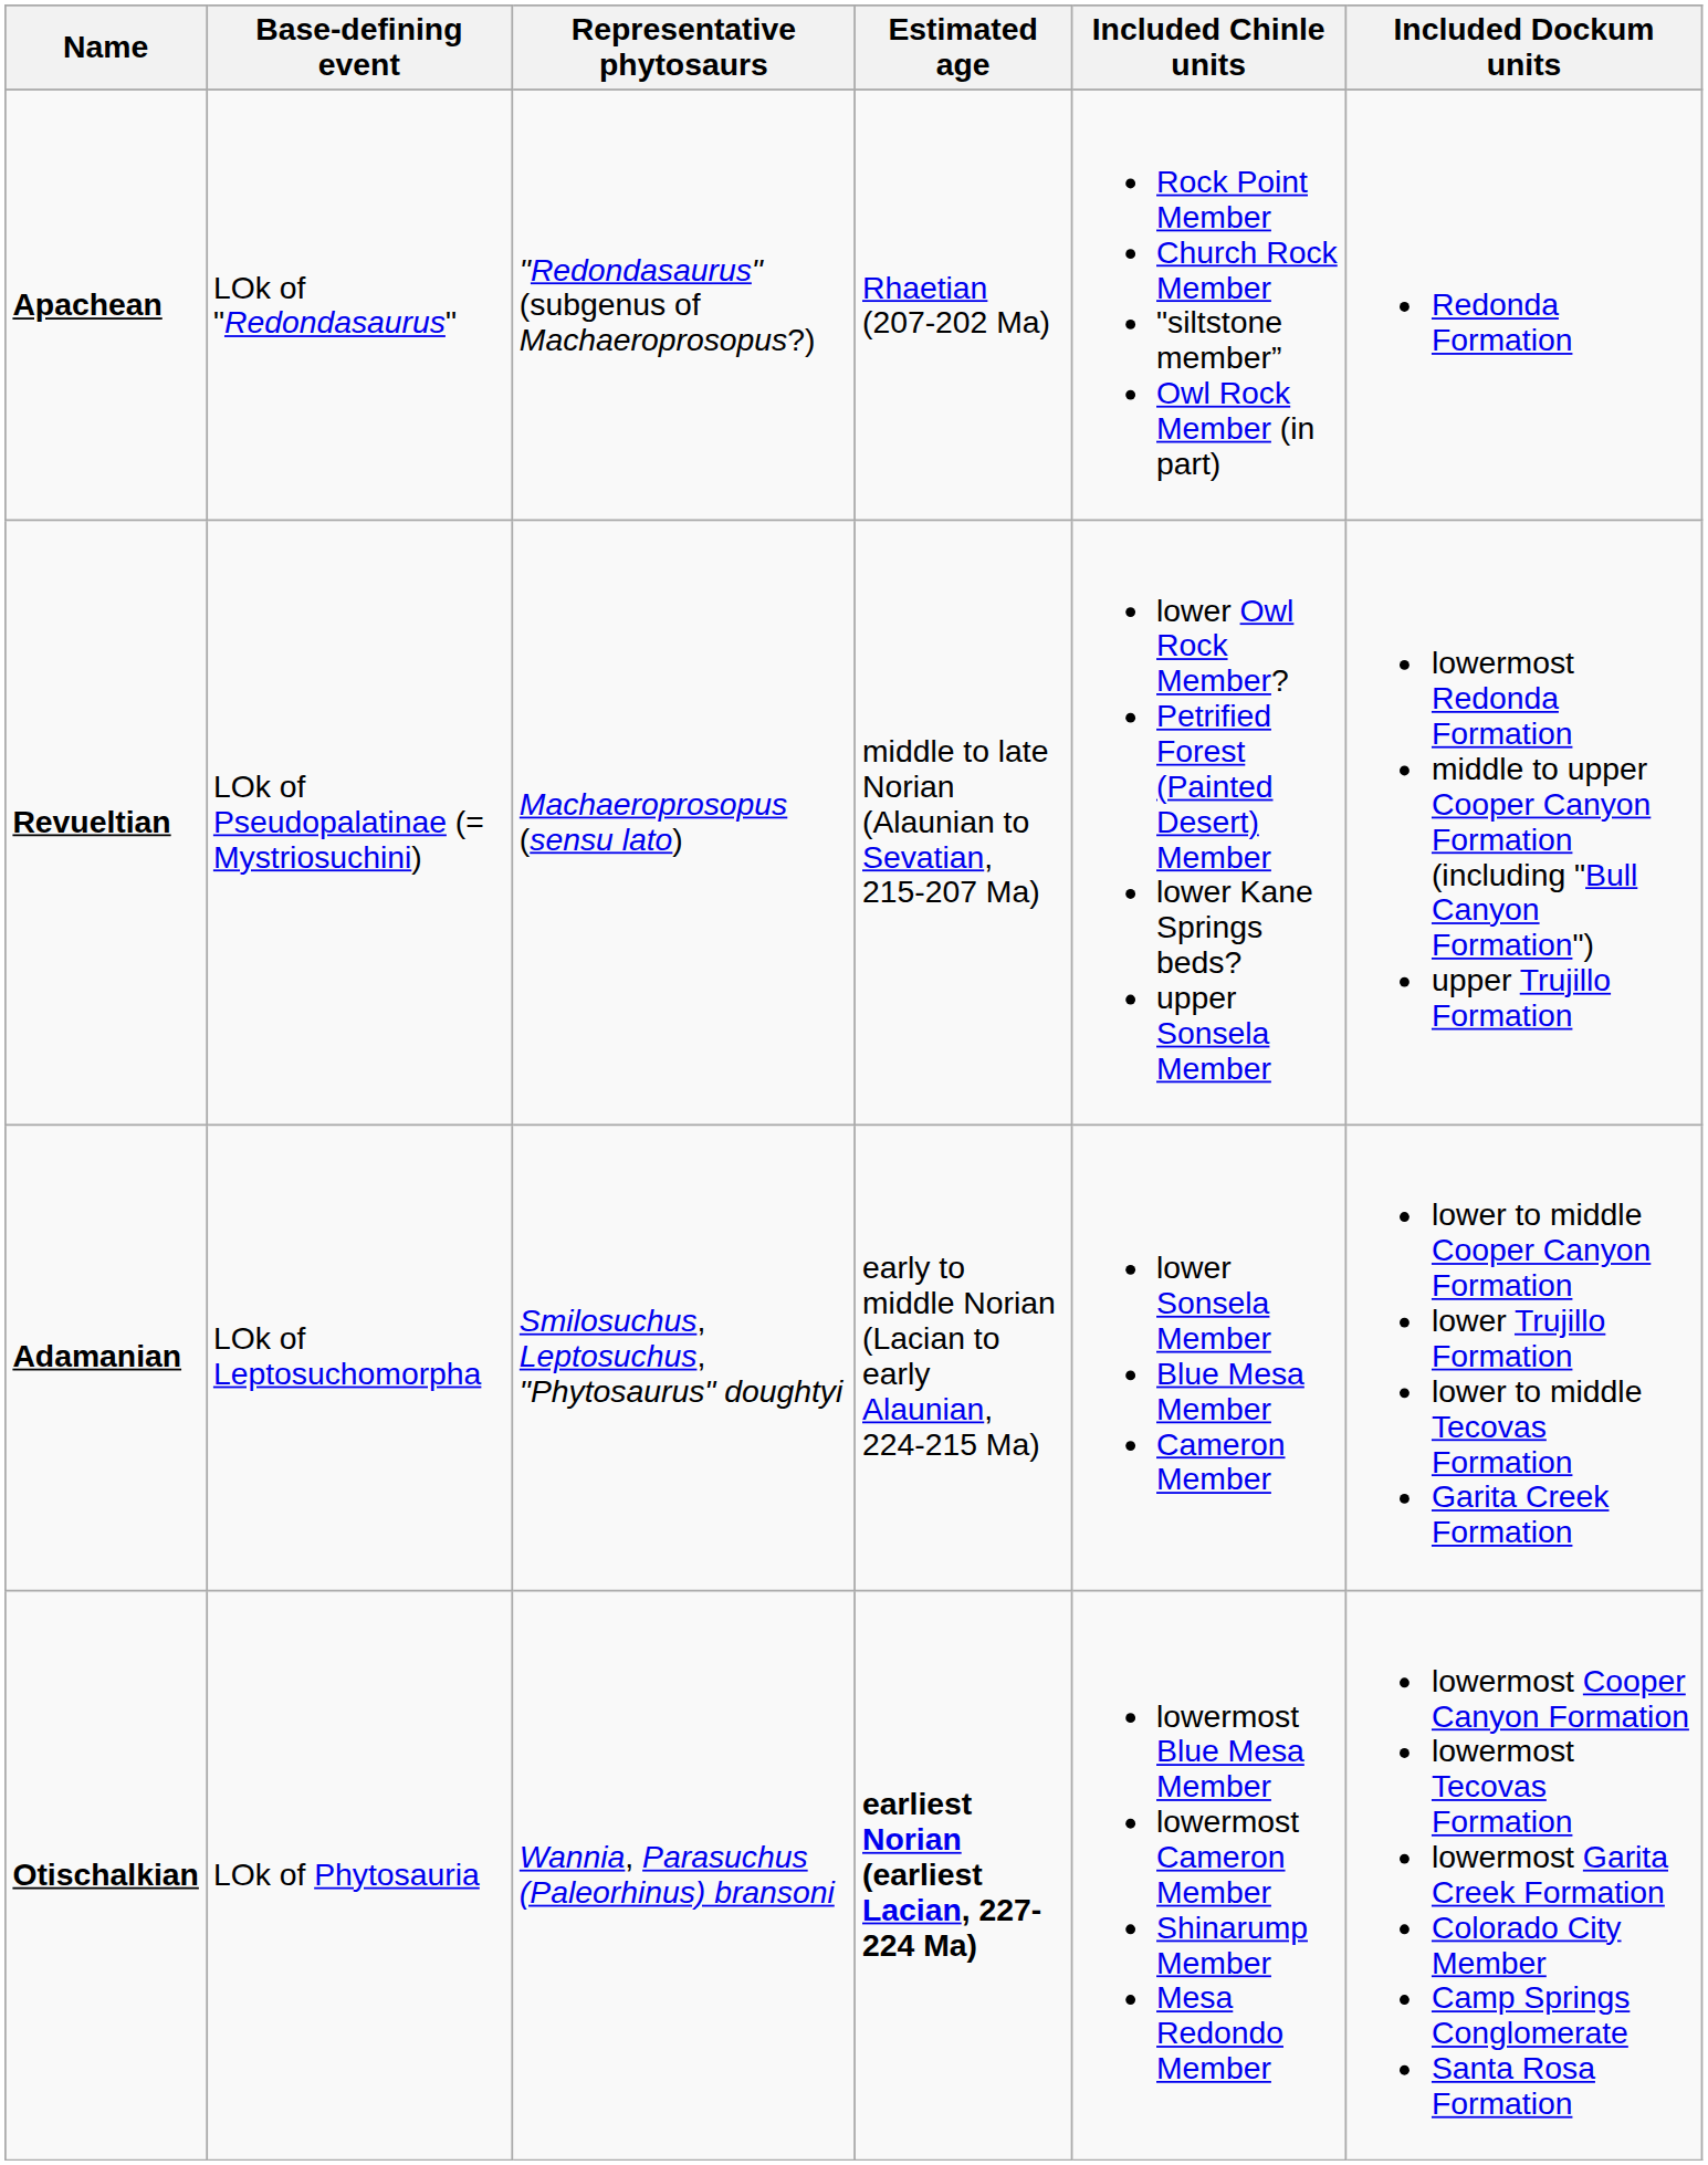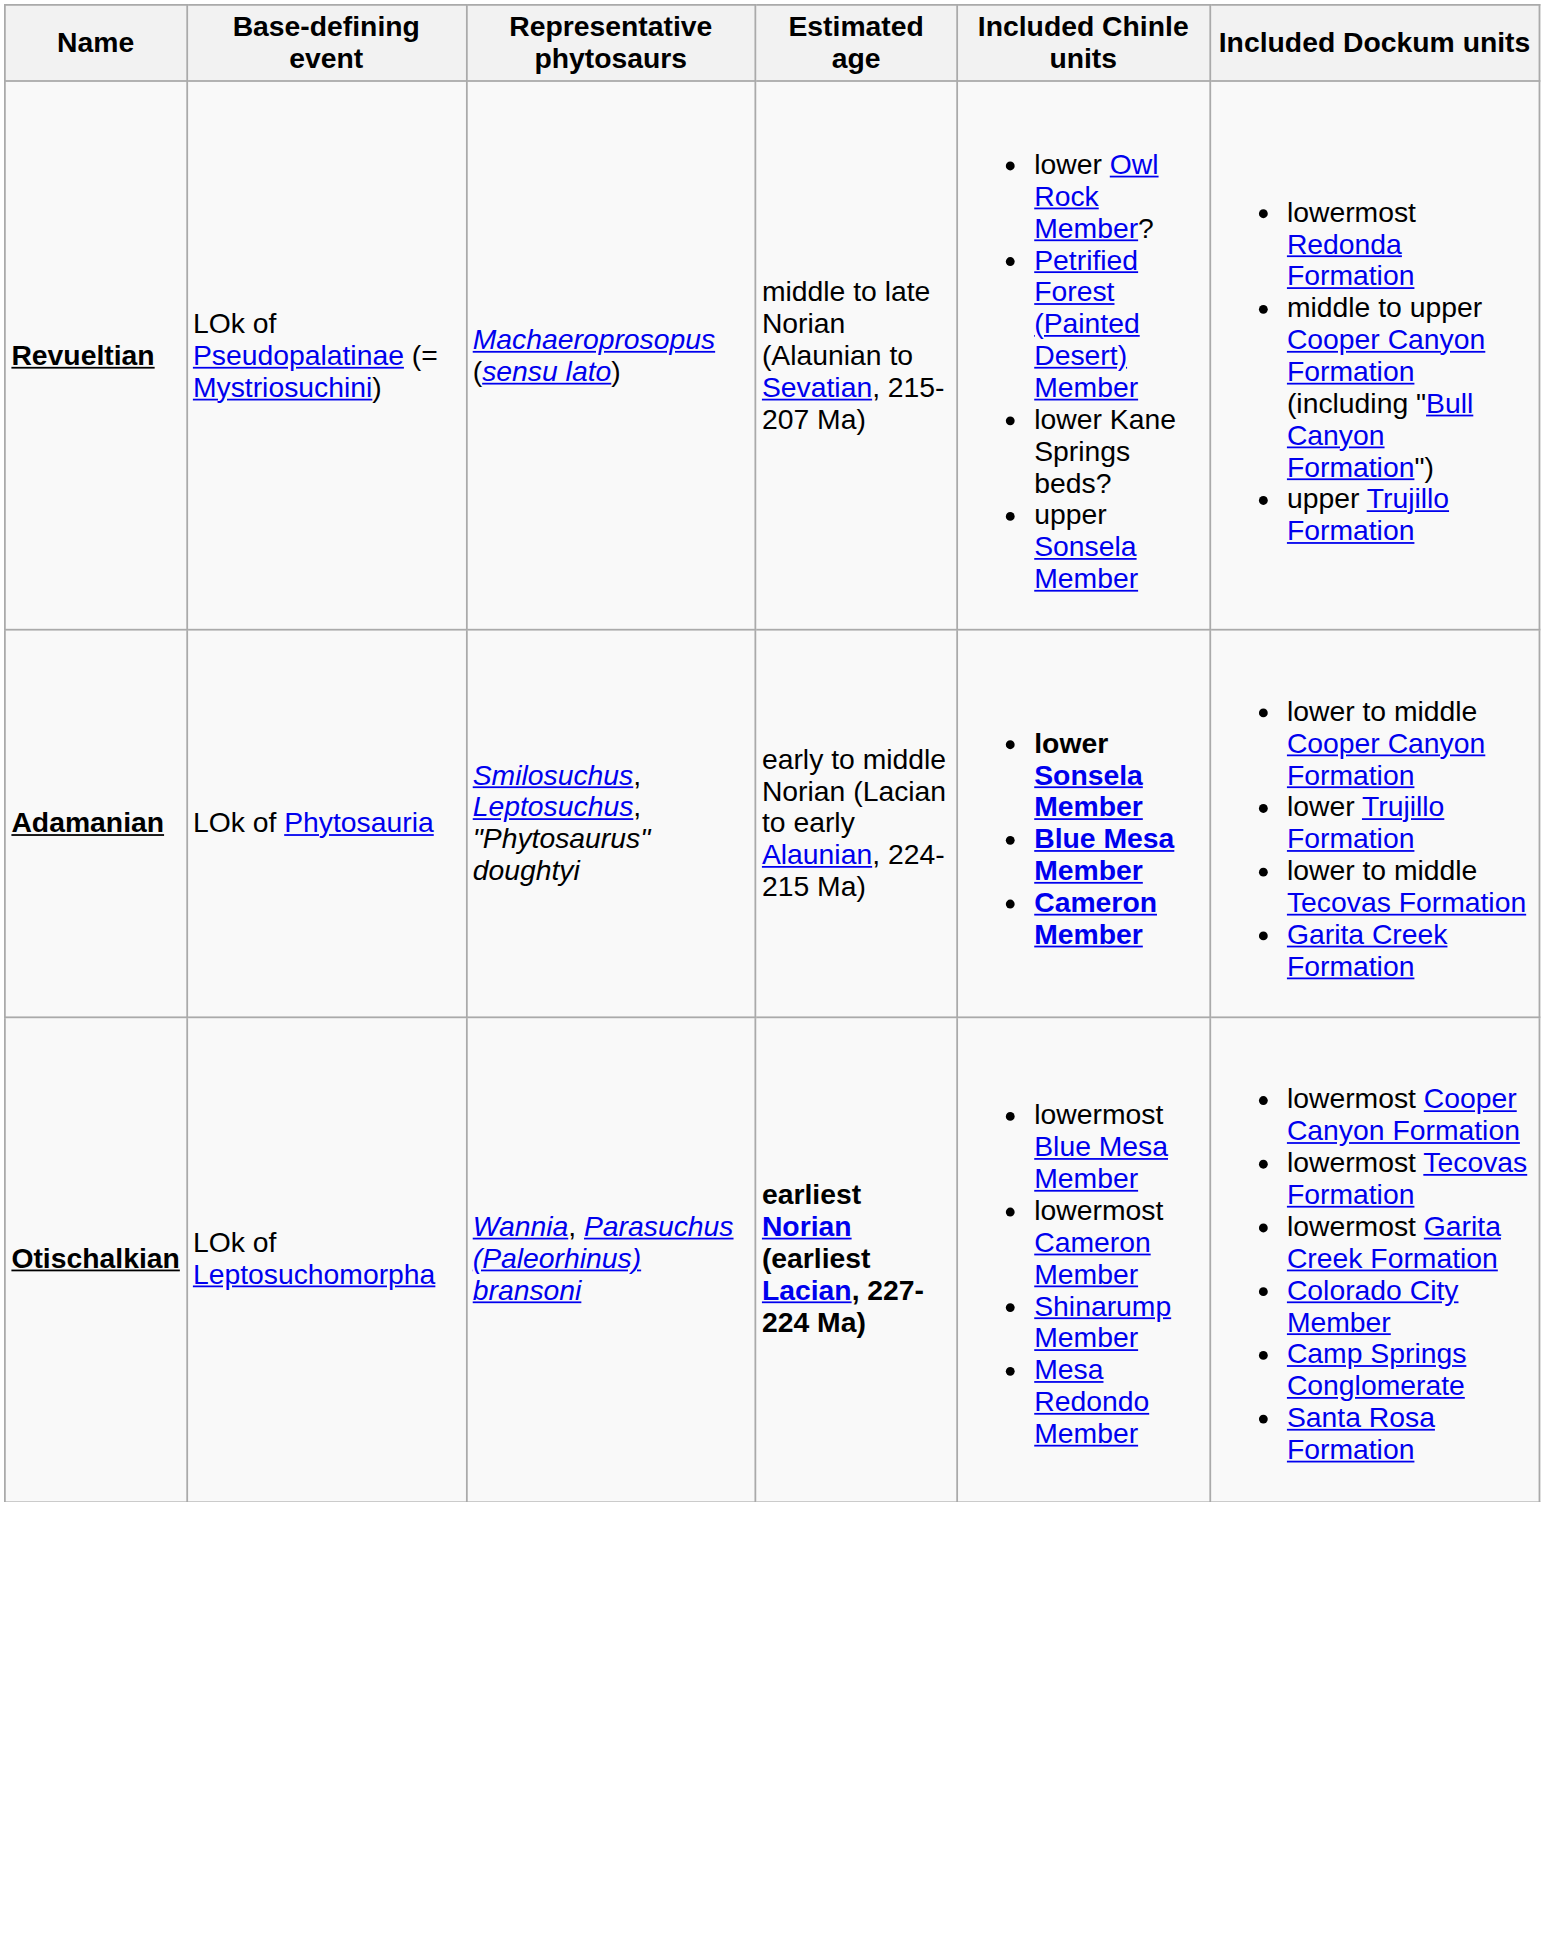- row: Apachean | LOk of "Redondasaurus" | "Redondasaurus" (subgenus of Machaeroprosopus?) | Rhaetian (207-202 Ma) | Rock Point Member Church Rock Member "siltstone member” Owl Rock Member (in part) | Redonda Formation
Adamanian | Base-defining event: LOk of Leptosuchomorpha -> LOk of Phytosauria
Adamanian | Included Chinle units: normal -> bold
Otischalkian | Base-defining event: LOk of Phytosauria -> LOk of Leptosuchomorpha
